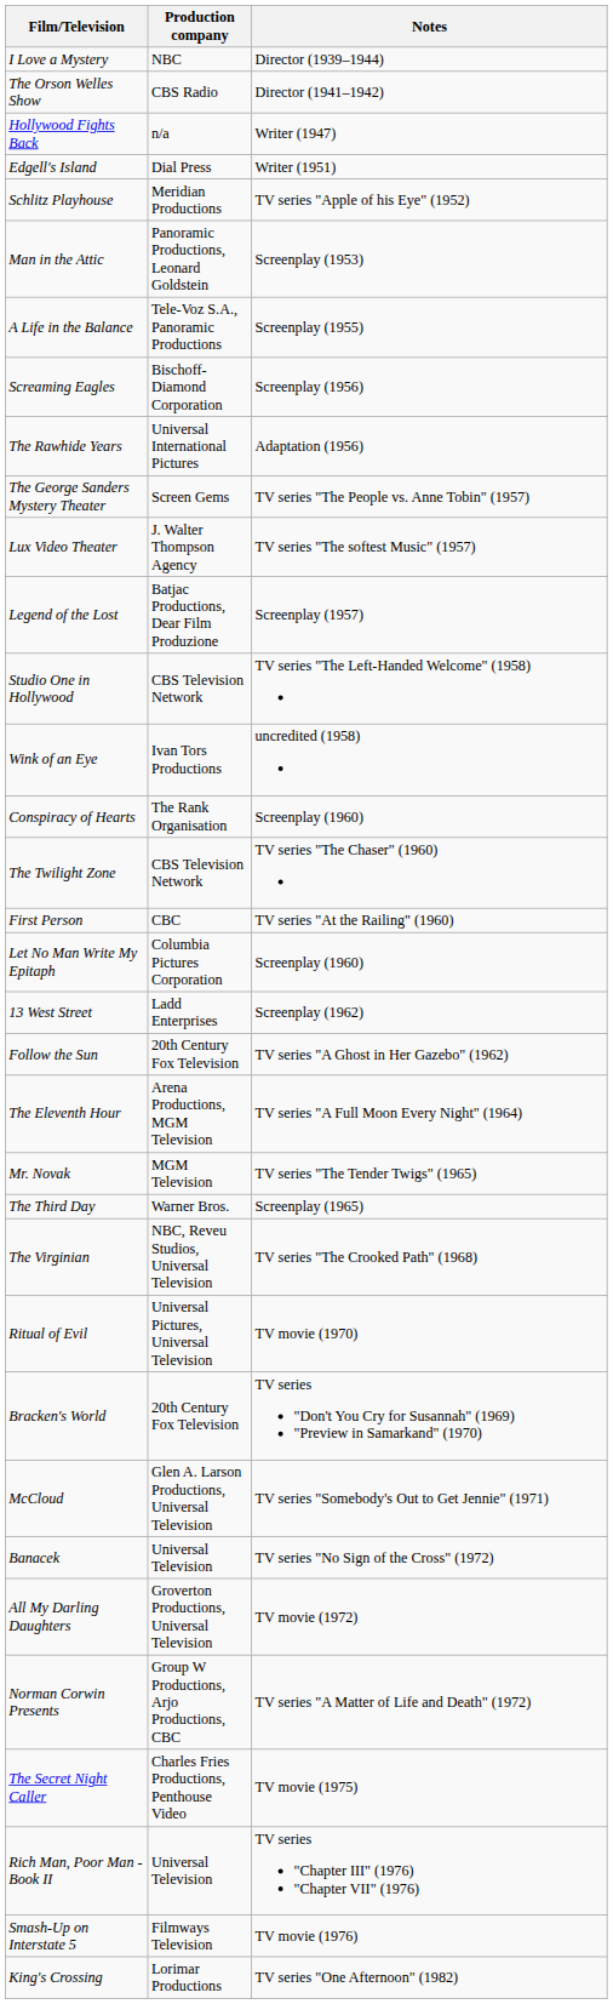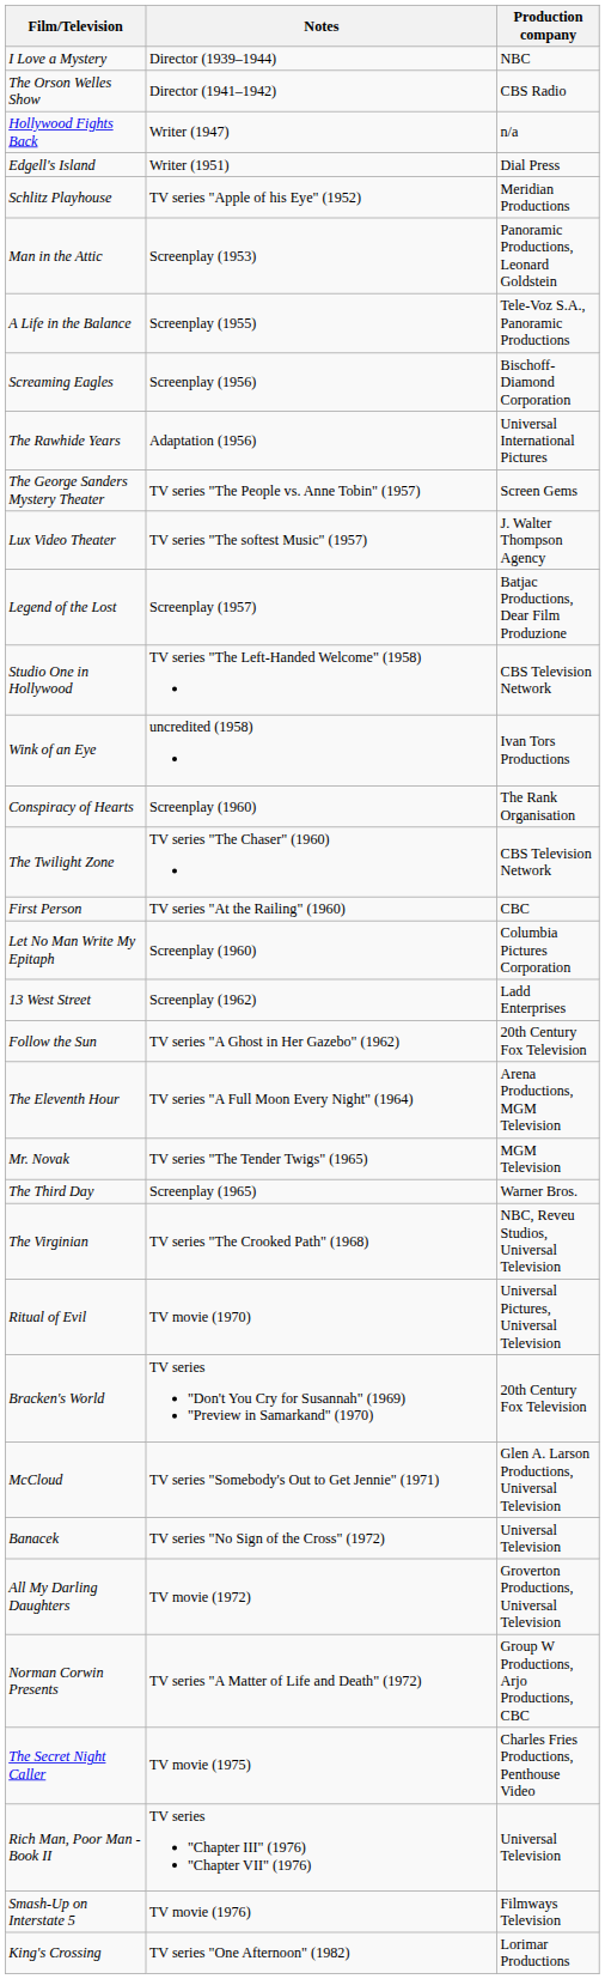columns swapped: Notes <-> Production company
